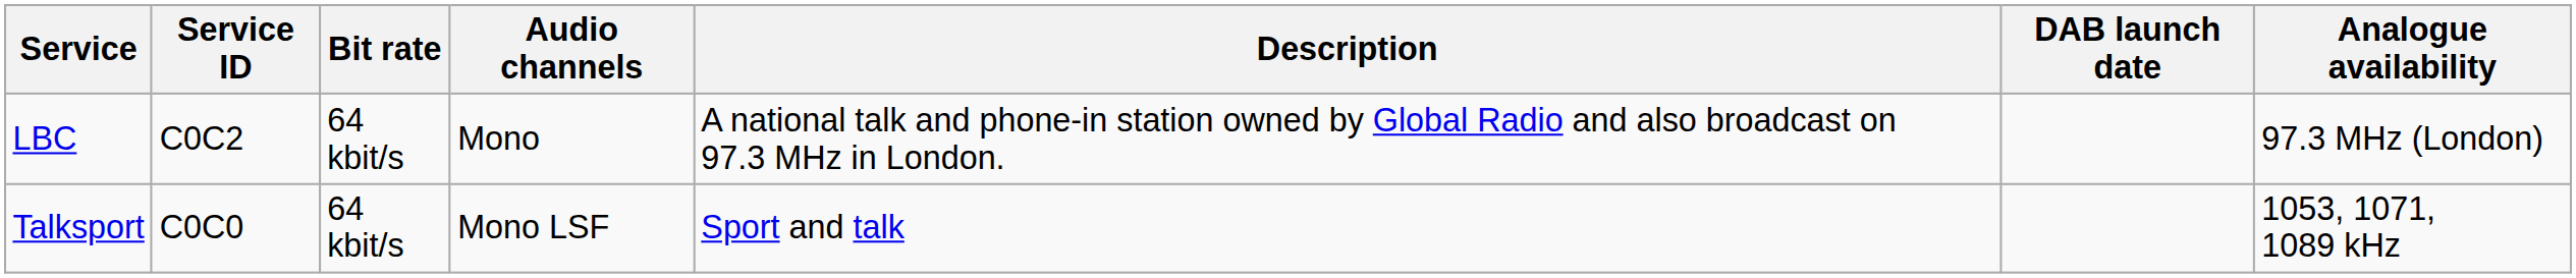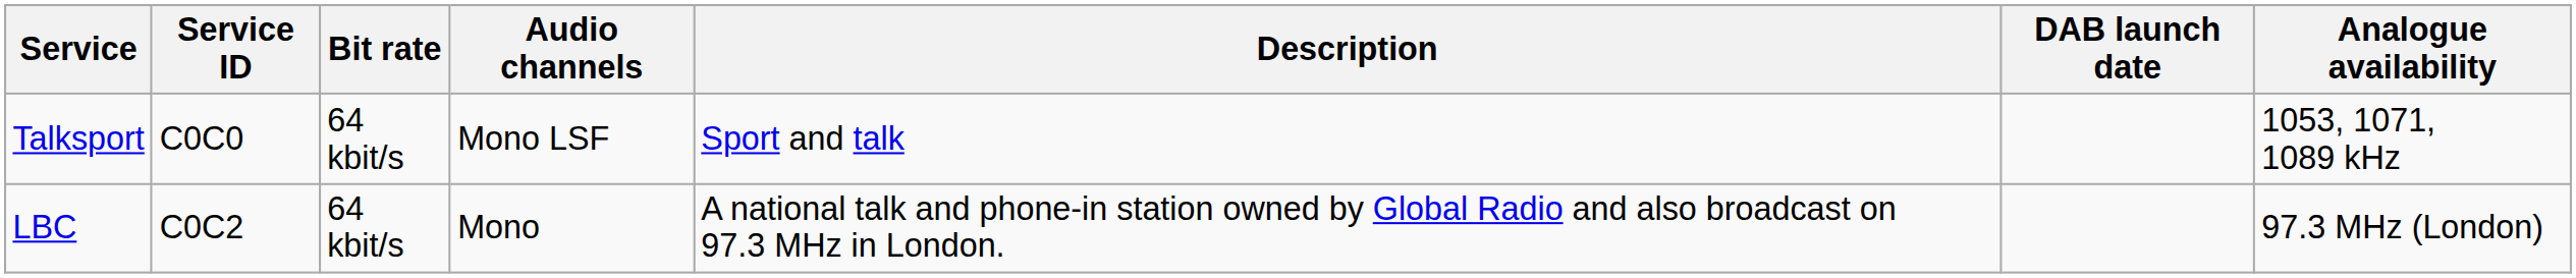rows swapped: LBC <-> Talksport
